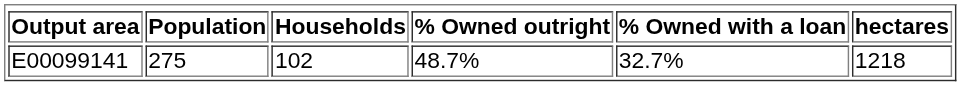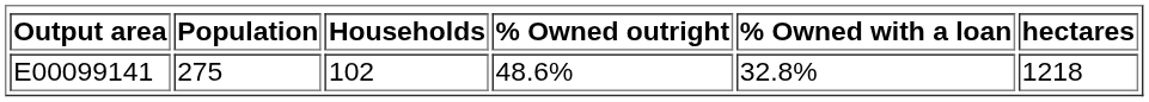E00099141 | % Owned outright: 48.7% -> 48.6%
E00099141 | % Owned with a loan: 32.7% -> 32.8%
